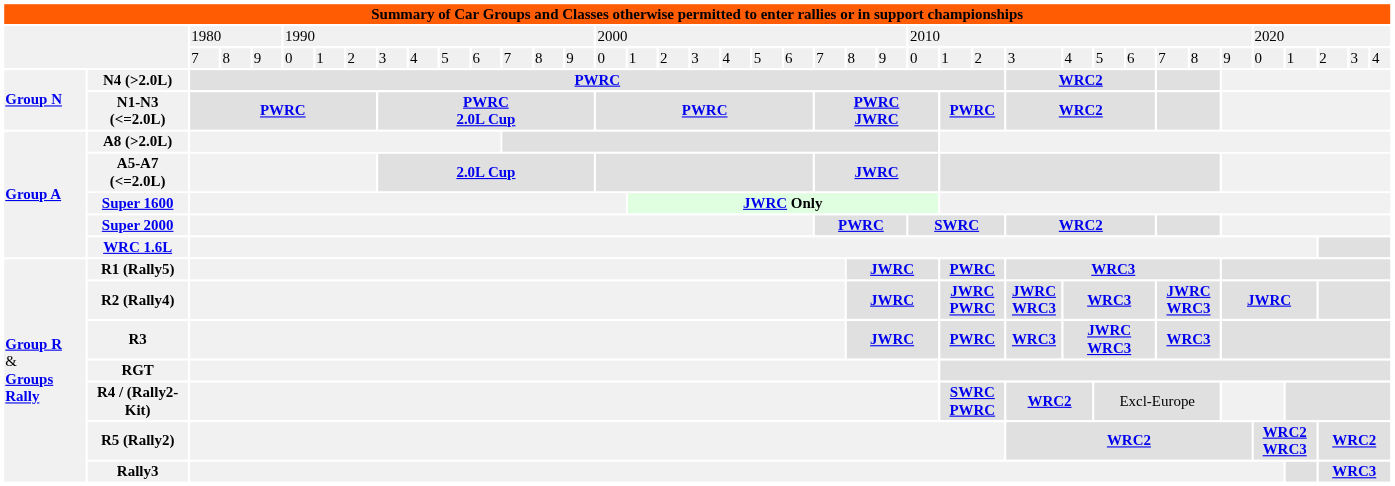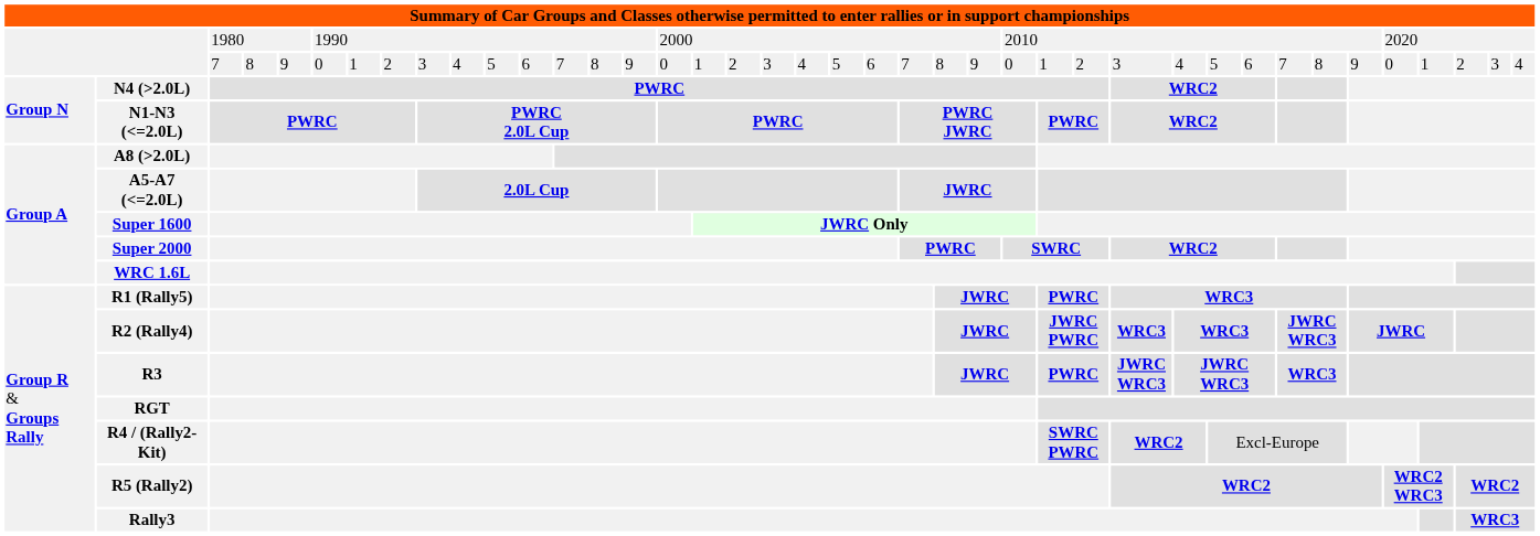R2 (Rally4) | column 29: JWRC WRC3 -> WRC3
R3 | column 29: WRC3 -> JWRC WRC3
